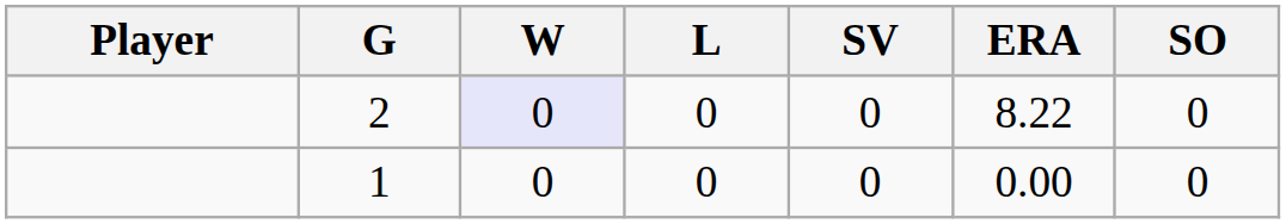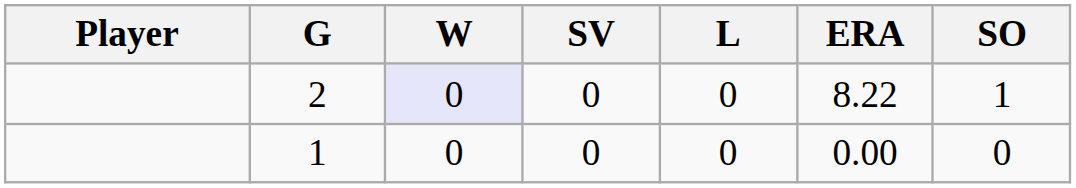columns swapped: L <-> SV
2 | SO: 0 -> 1
